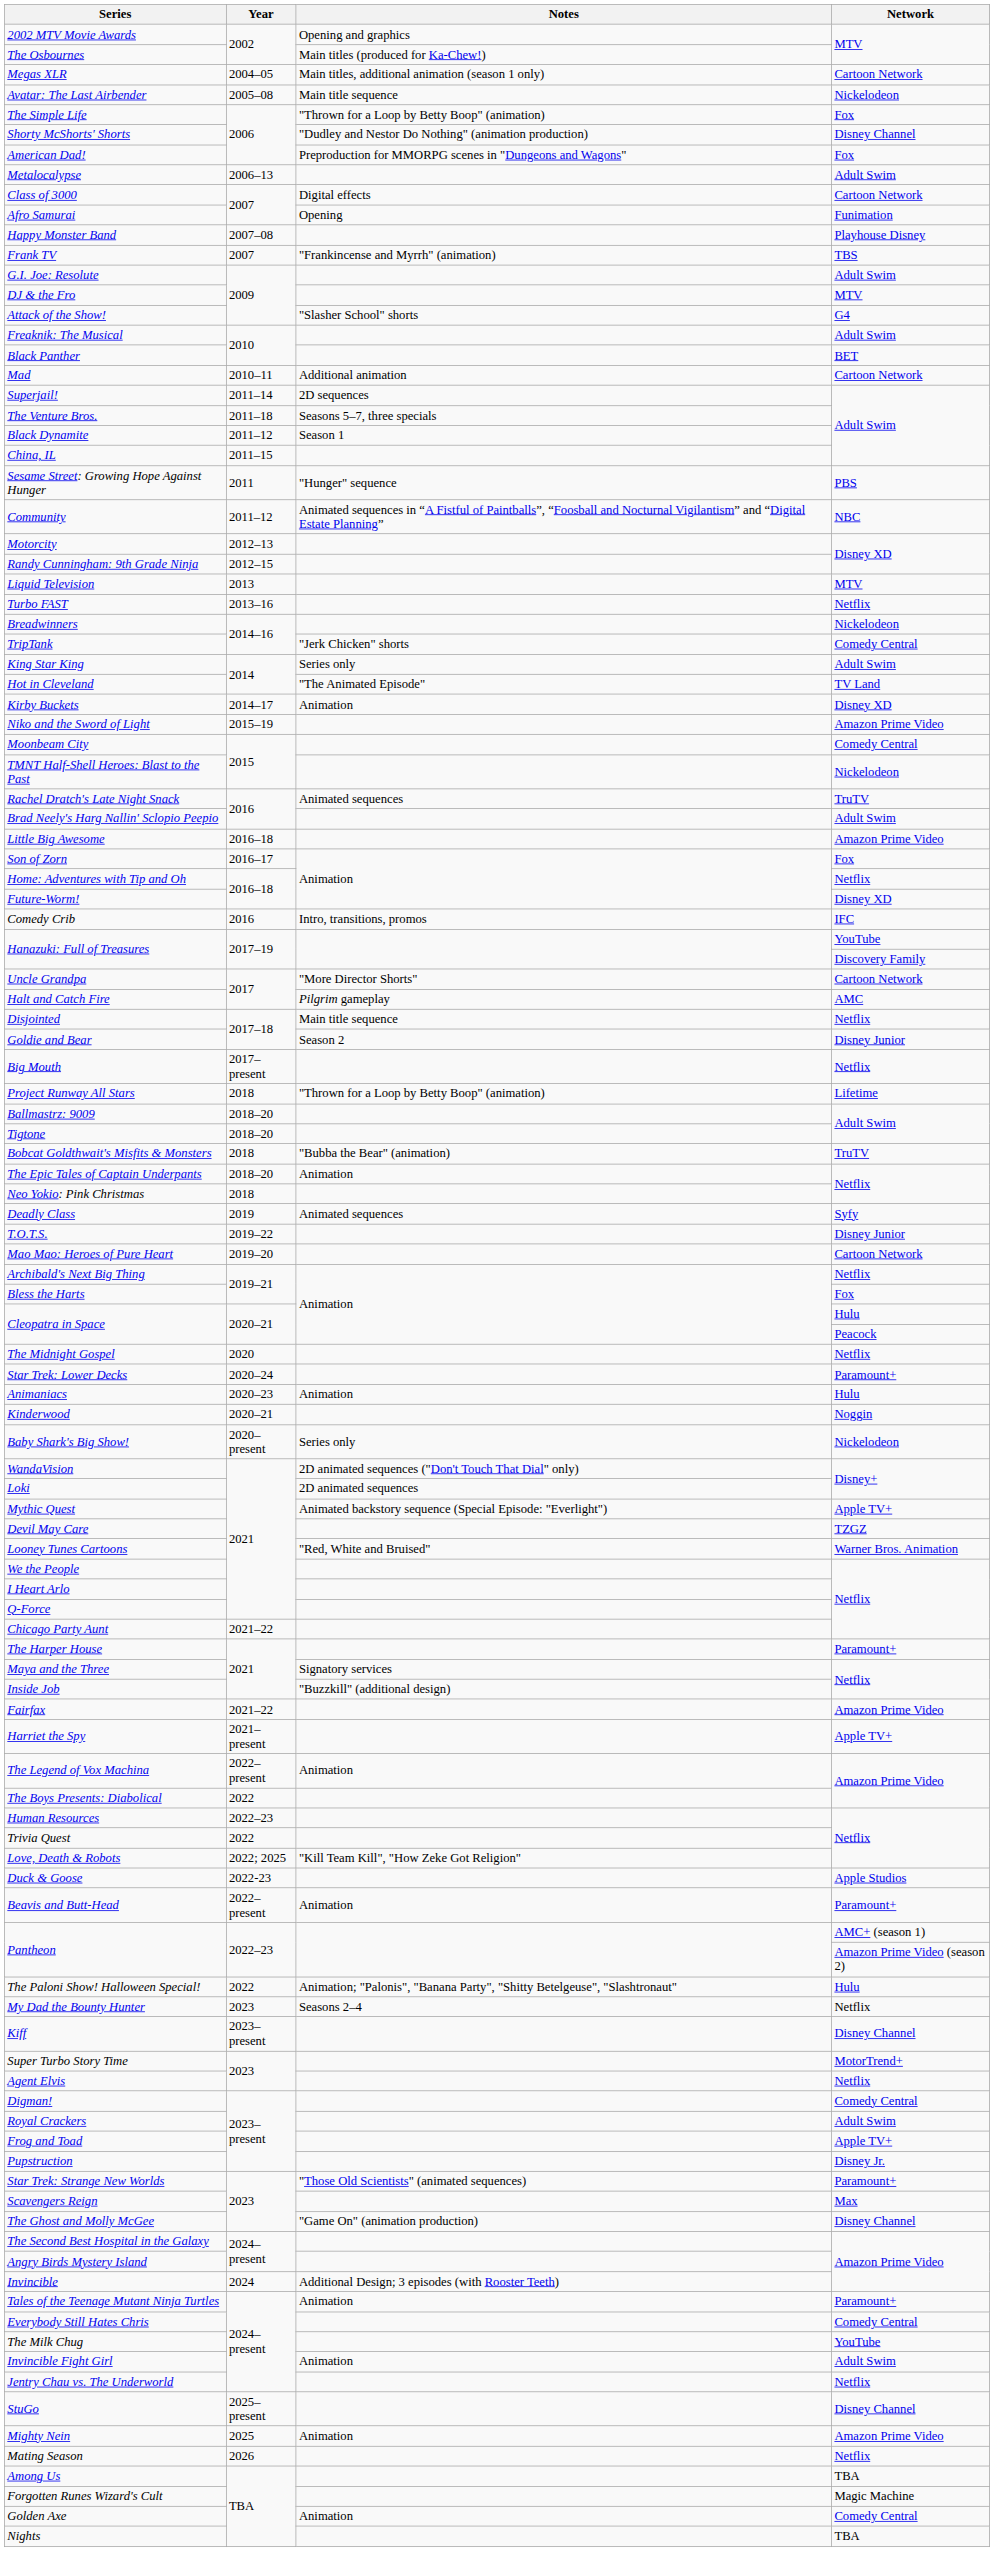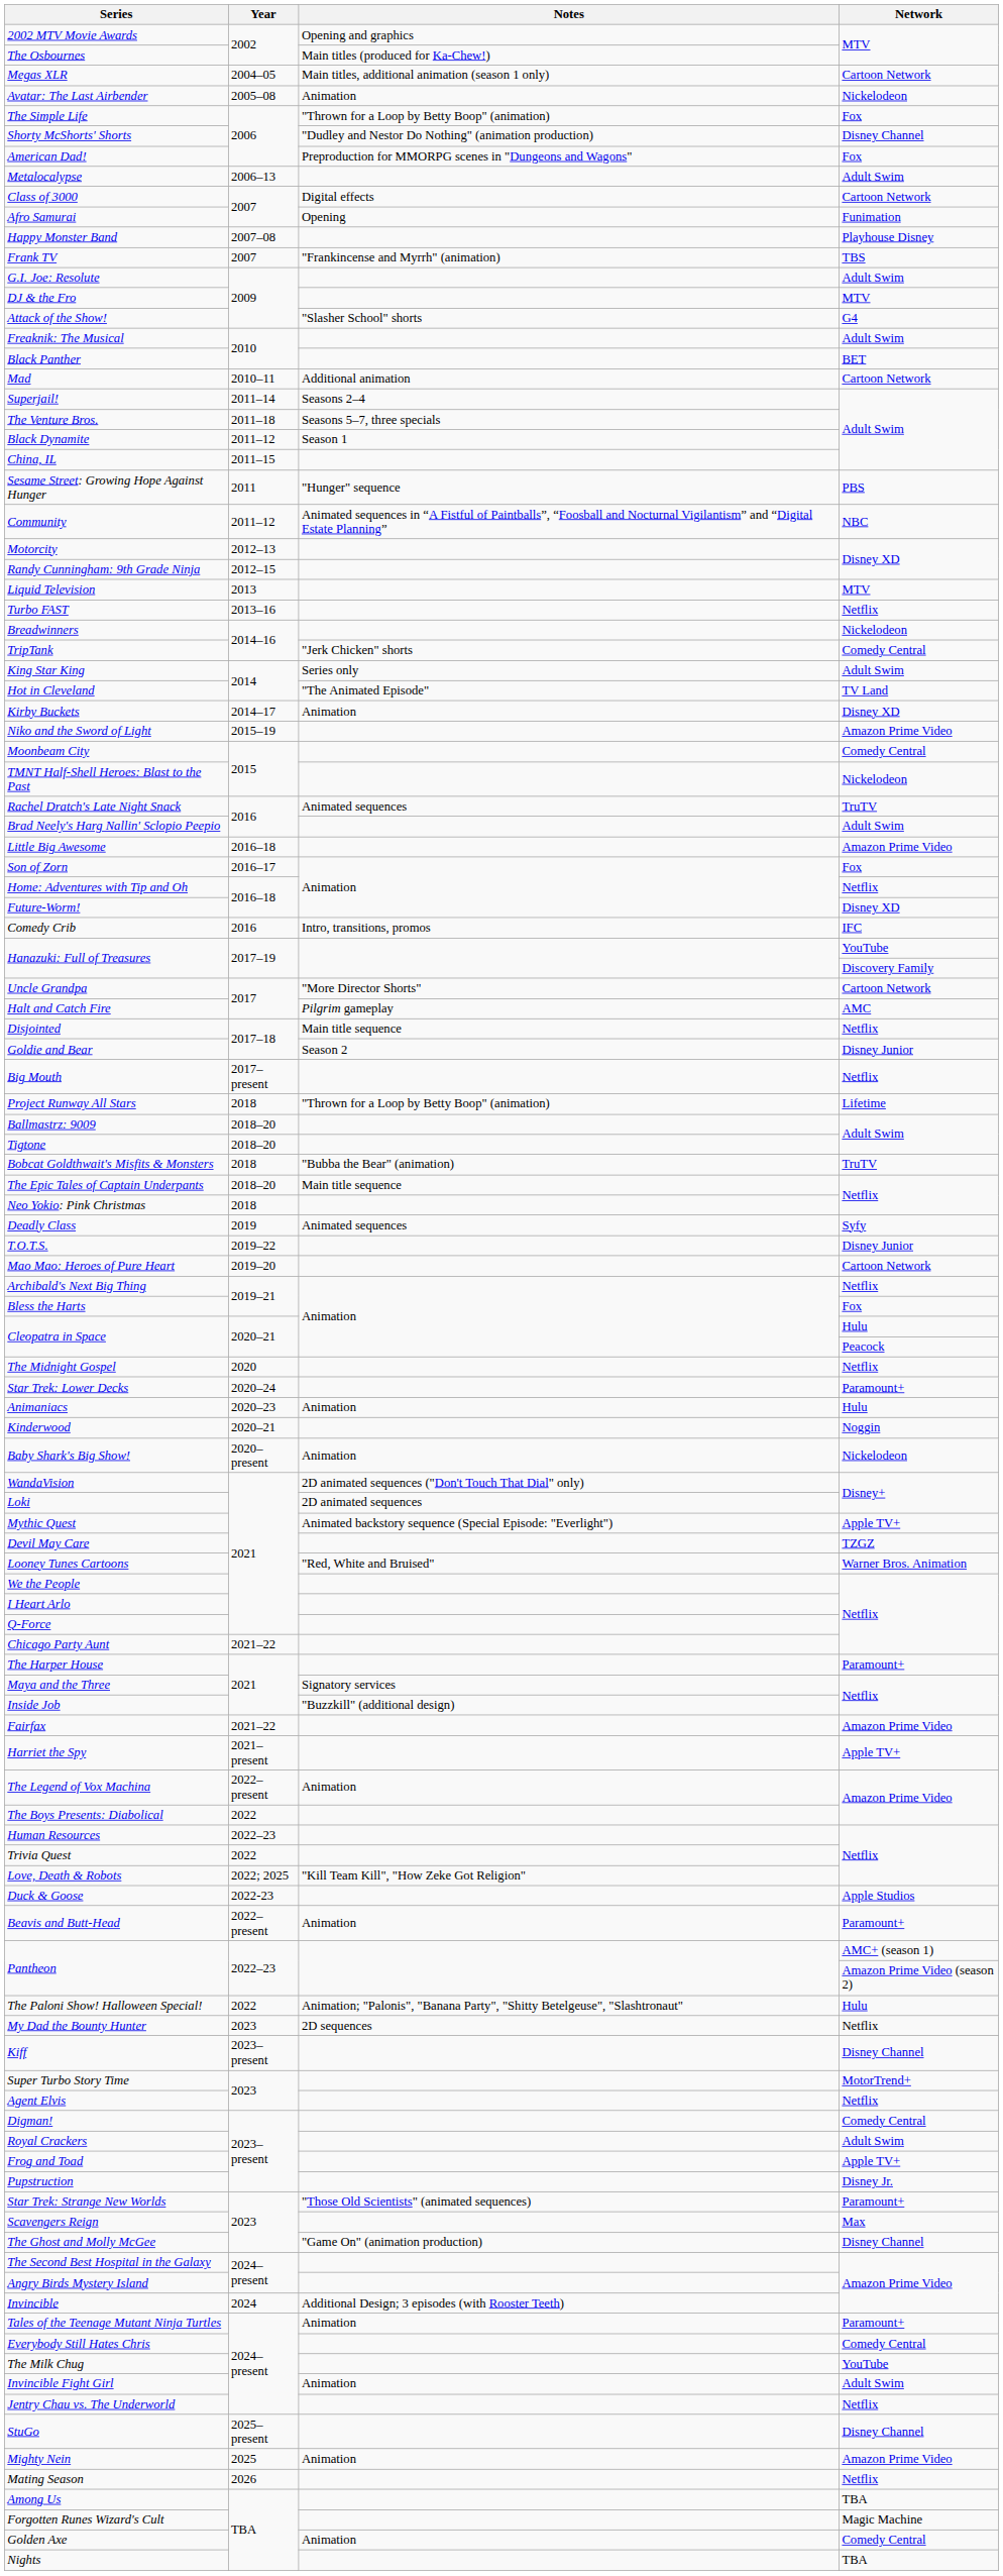Avatar: The Last Airbender | Notes: Main title sequence -> Animation
Superjail! | Notes: 2D sequences -> Seasons 2–4
The Epic Tales of Captain Underpants | Notes: Animation -> Main title sequence
Baby Shark's Big Show! | Notes: Series only -> Animation
My Dad the Bounty Hunter | Notes: Seasons 2–4 -> 2D sequences
